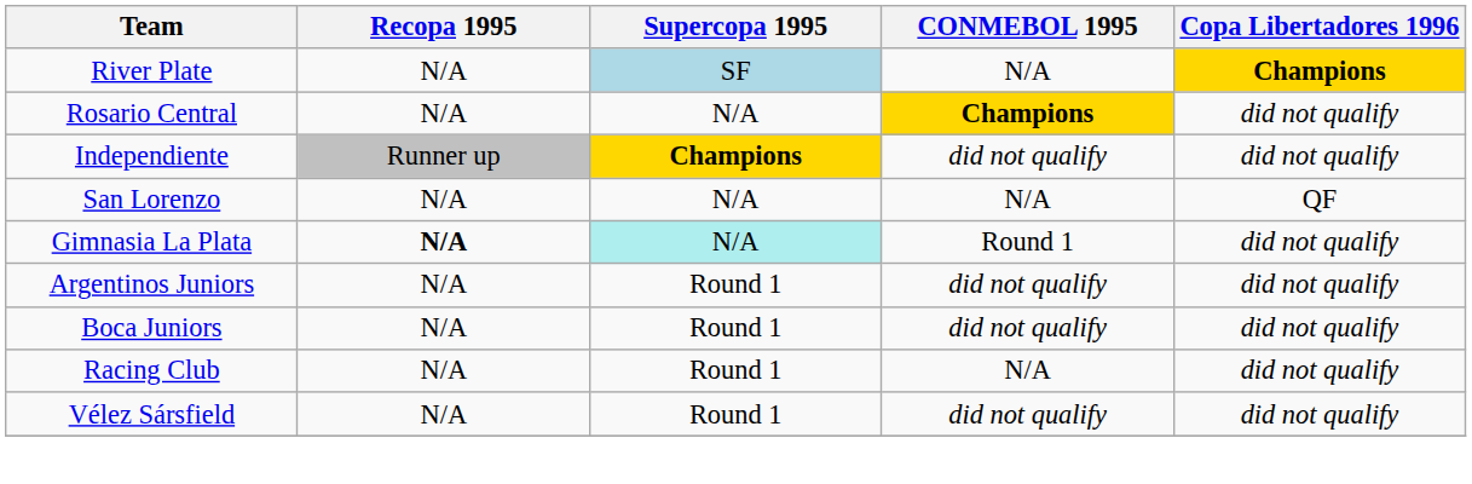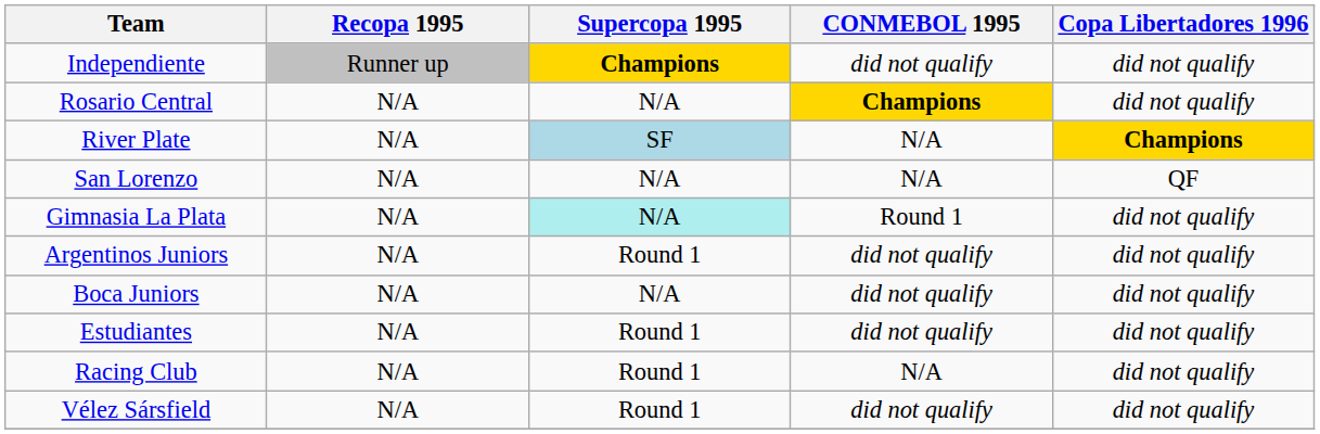rows swapped: River Plate <-> Independiente
Gimnasia La Plata | Recopa 1995: bold -> normal
Boca Juniors | Supercopa 1995: Round 1 -> N/A
+ row: Estudiantes | N/A | Round 1 | did not qualify | did not qualify
